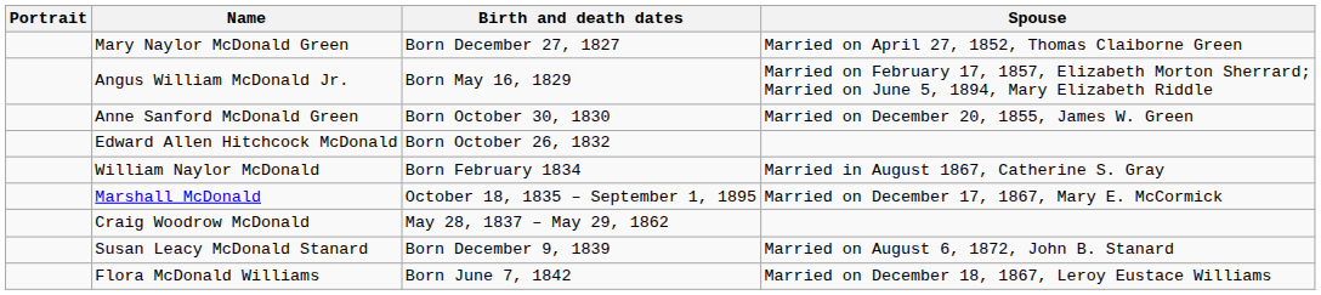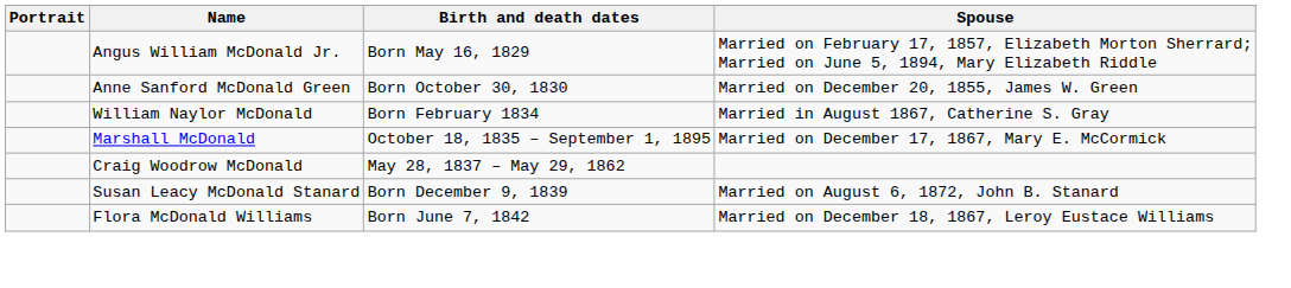- row: Mary Naylor McDonald Green | Born December 27, 1827 | Married on April 27, 1852, Thomas Claiborne Green
- row: Edward Allen Hitchcock McDonald | Born October 26, 1832
